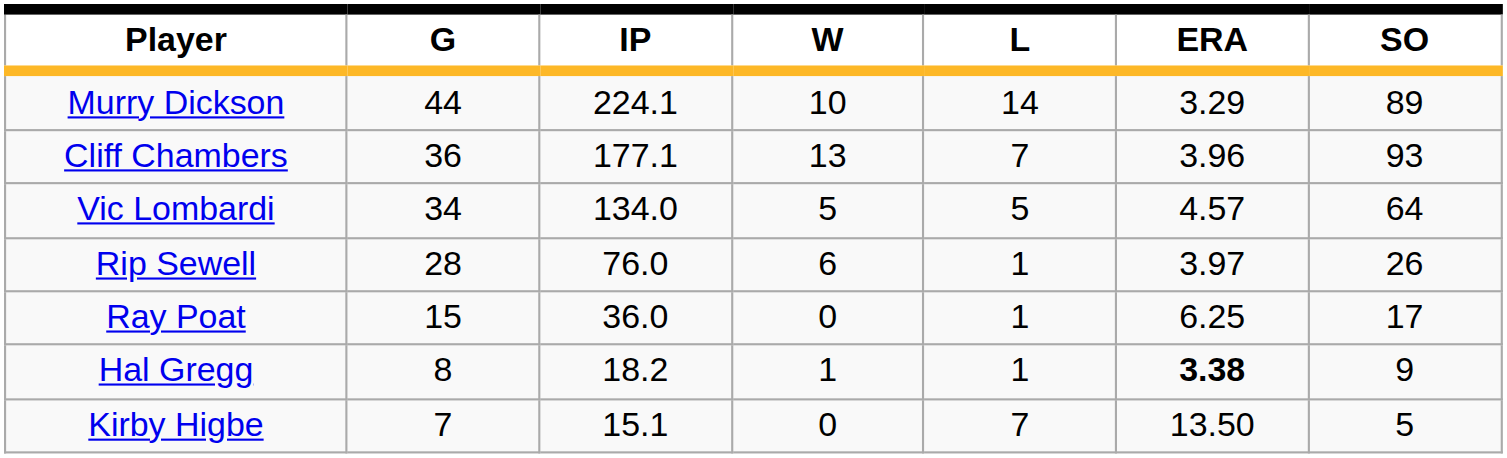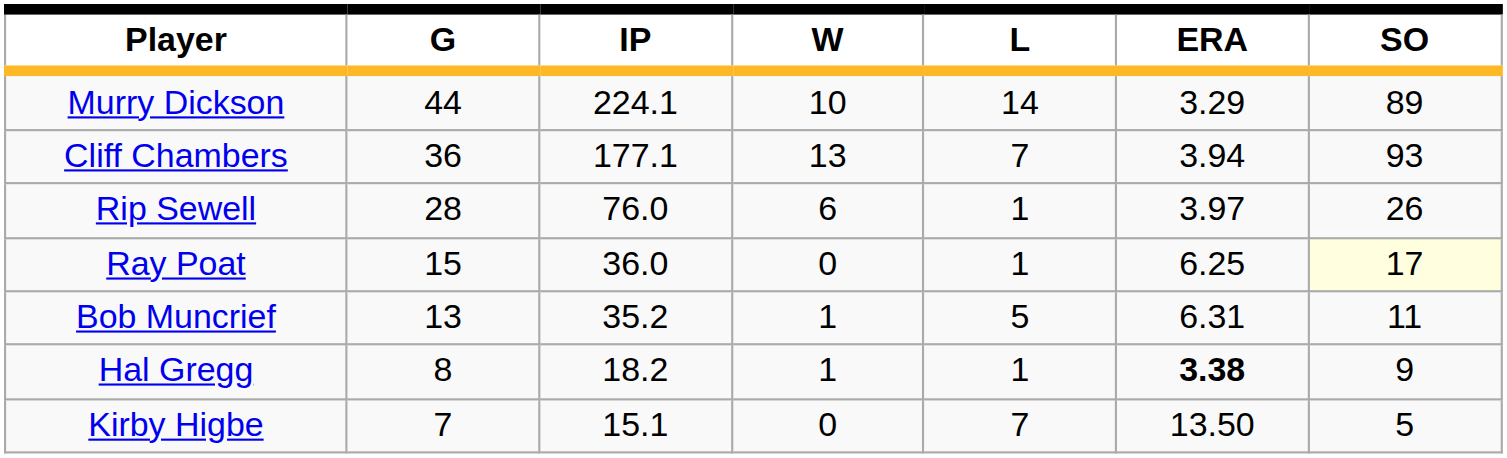Cliff Chambers | ERA: 3.96 -> 3.94
- row: Vic Lombardi | 34 | 134.0 | 5 | 5 | 4.57 | 64
Ray Poat | SO: no background -> lightyellow background
+ row: Bob Muncrief | 13 | 35.2 | 1 | 5 | 6.31 | 11
